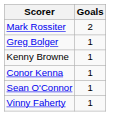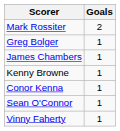+ row: James Chambers | 1
